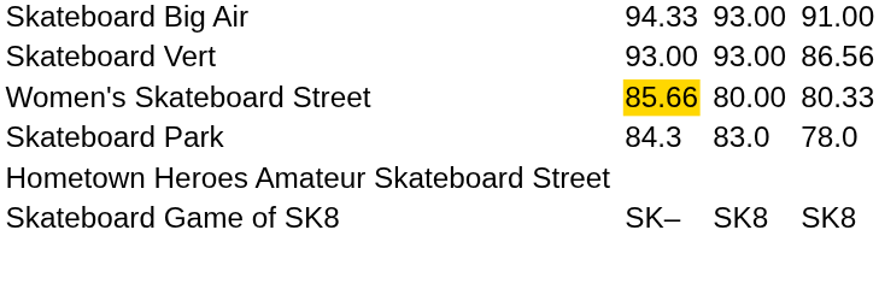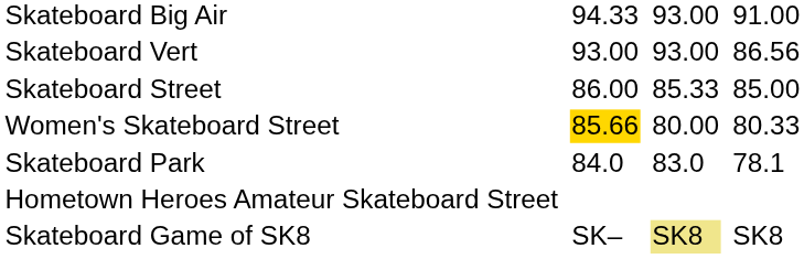+ row: Skateboard Street | 86.00 | 85.33 | 85.00
Skateboard Park | column 3: 84.3 -> 84.0
Skateboard Park | column 7: 78.0 -> 78.1
Skateboard Game of SK8 | column 5: no background -> khaki background
